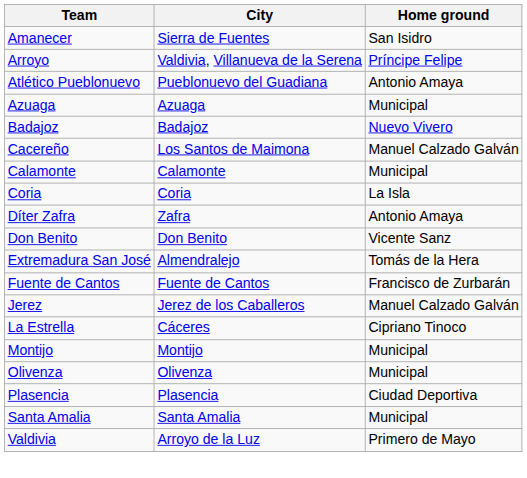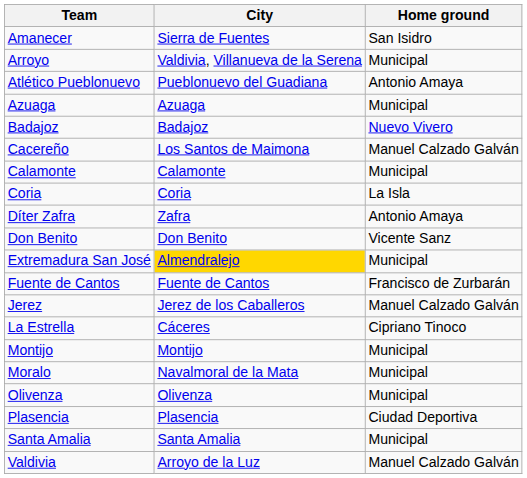Arroyo | Home ground: Príncipe Felipe -> Municipal
Extremadura San José | City: no background -> gold background
Extremadura San José | Home ground: Tomás de la Hera -> Municipal
+ row: Moralo | Navalmoral de la Mata | Municipal
Valdivia | Home ground: Primero de Mayo -> Manuel Calzado Galván
